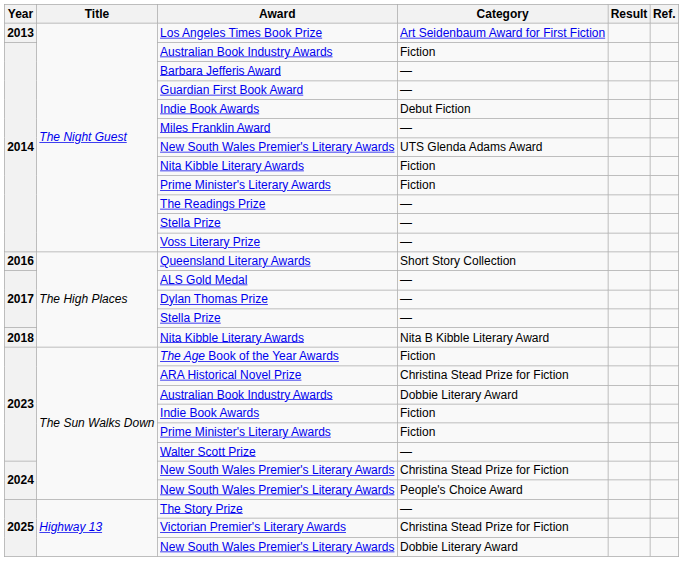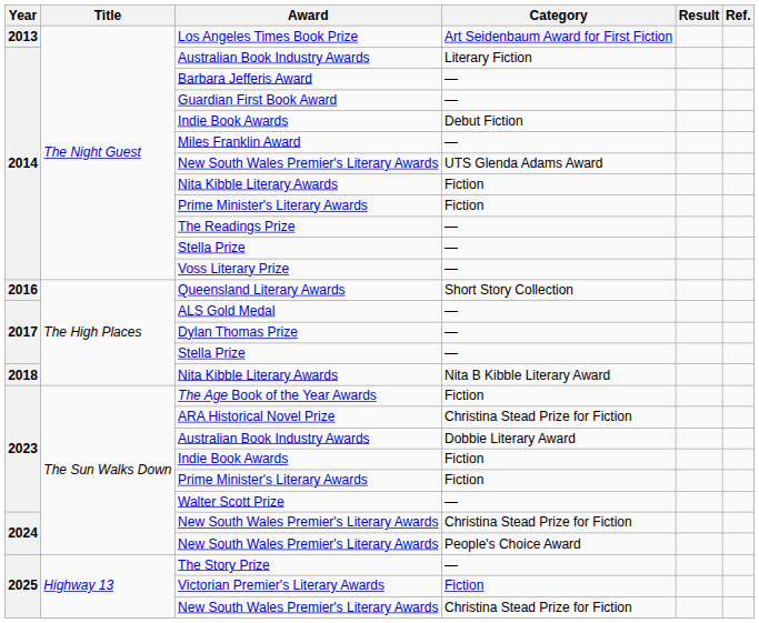2014 / Australian Book Industry Awards | Category: Fiction -> Literary Fiction
Victorian Premier's Literary Awards | Category: Christina Stead Prize for Fiction -> Fiction
2025 / New South Wales Premier's Literary Awards | Category: Dobbie Literary Award -> Christina Stead Prize for Fiction
